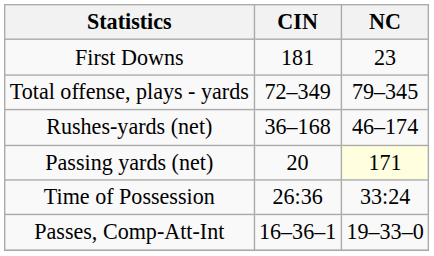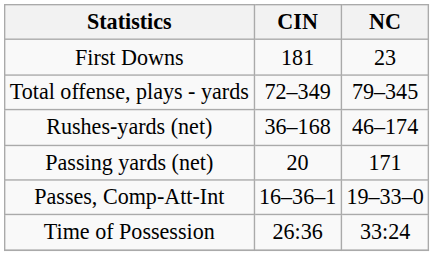Passing yards (net) | NC: lightyellow background -> no background
rows swapped: Passes, Comp-Att-Int <-> Time of Possession
